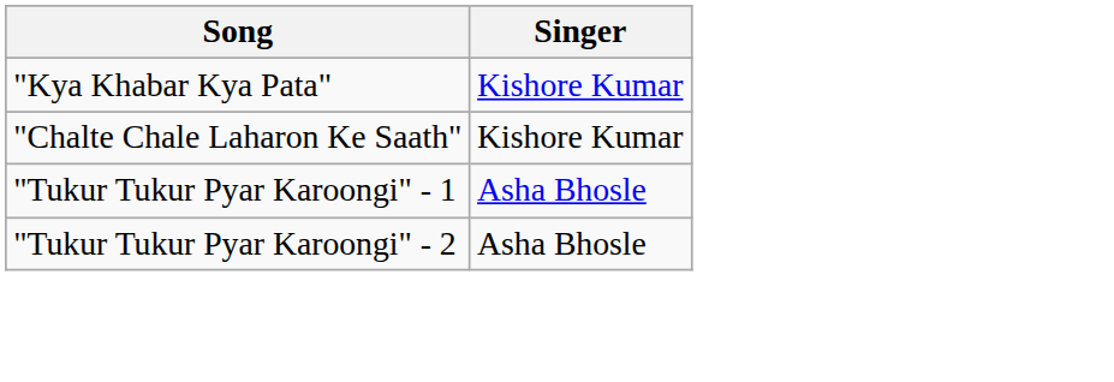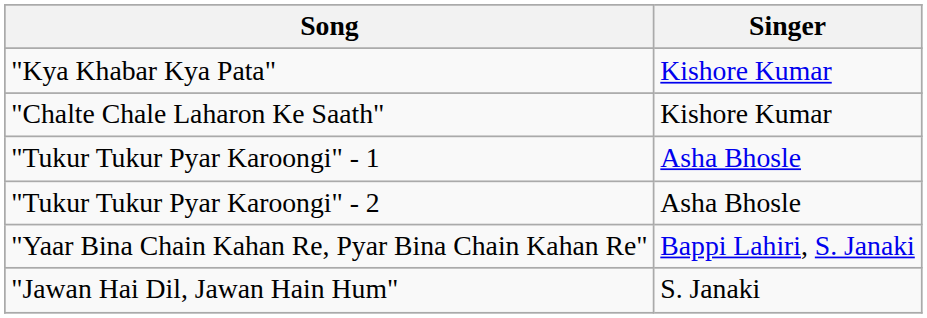+ row: "Yaar Bina Chain Kahan Re, Pyar Bina Chain Kahan Re" | Bappi Lahiri, S. Janaki
+ row: "Jawan Hai Dil, Jawan Hain Hum" | S. Janaki
